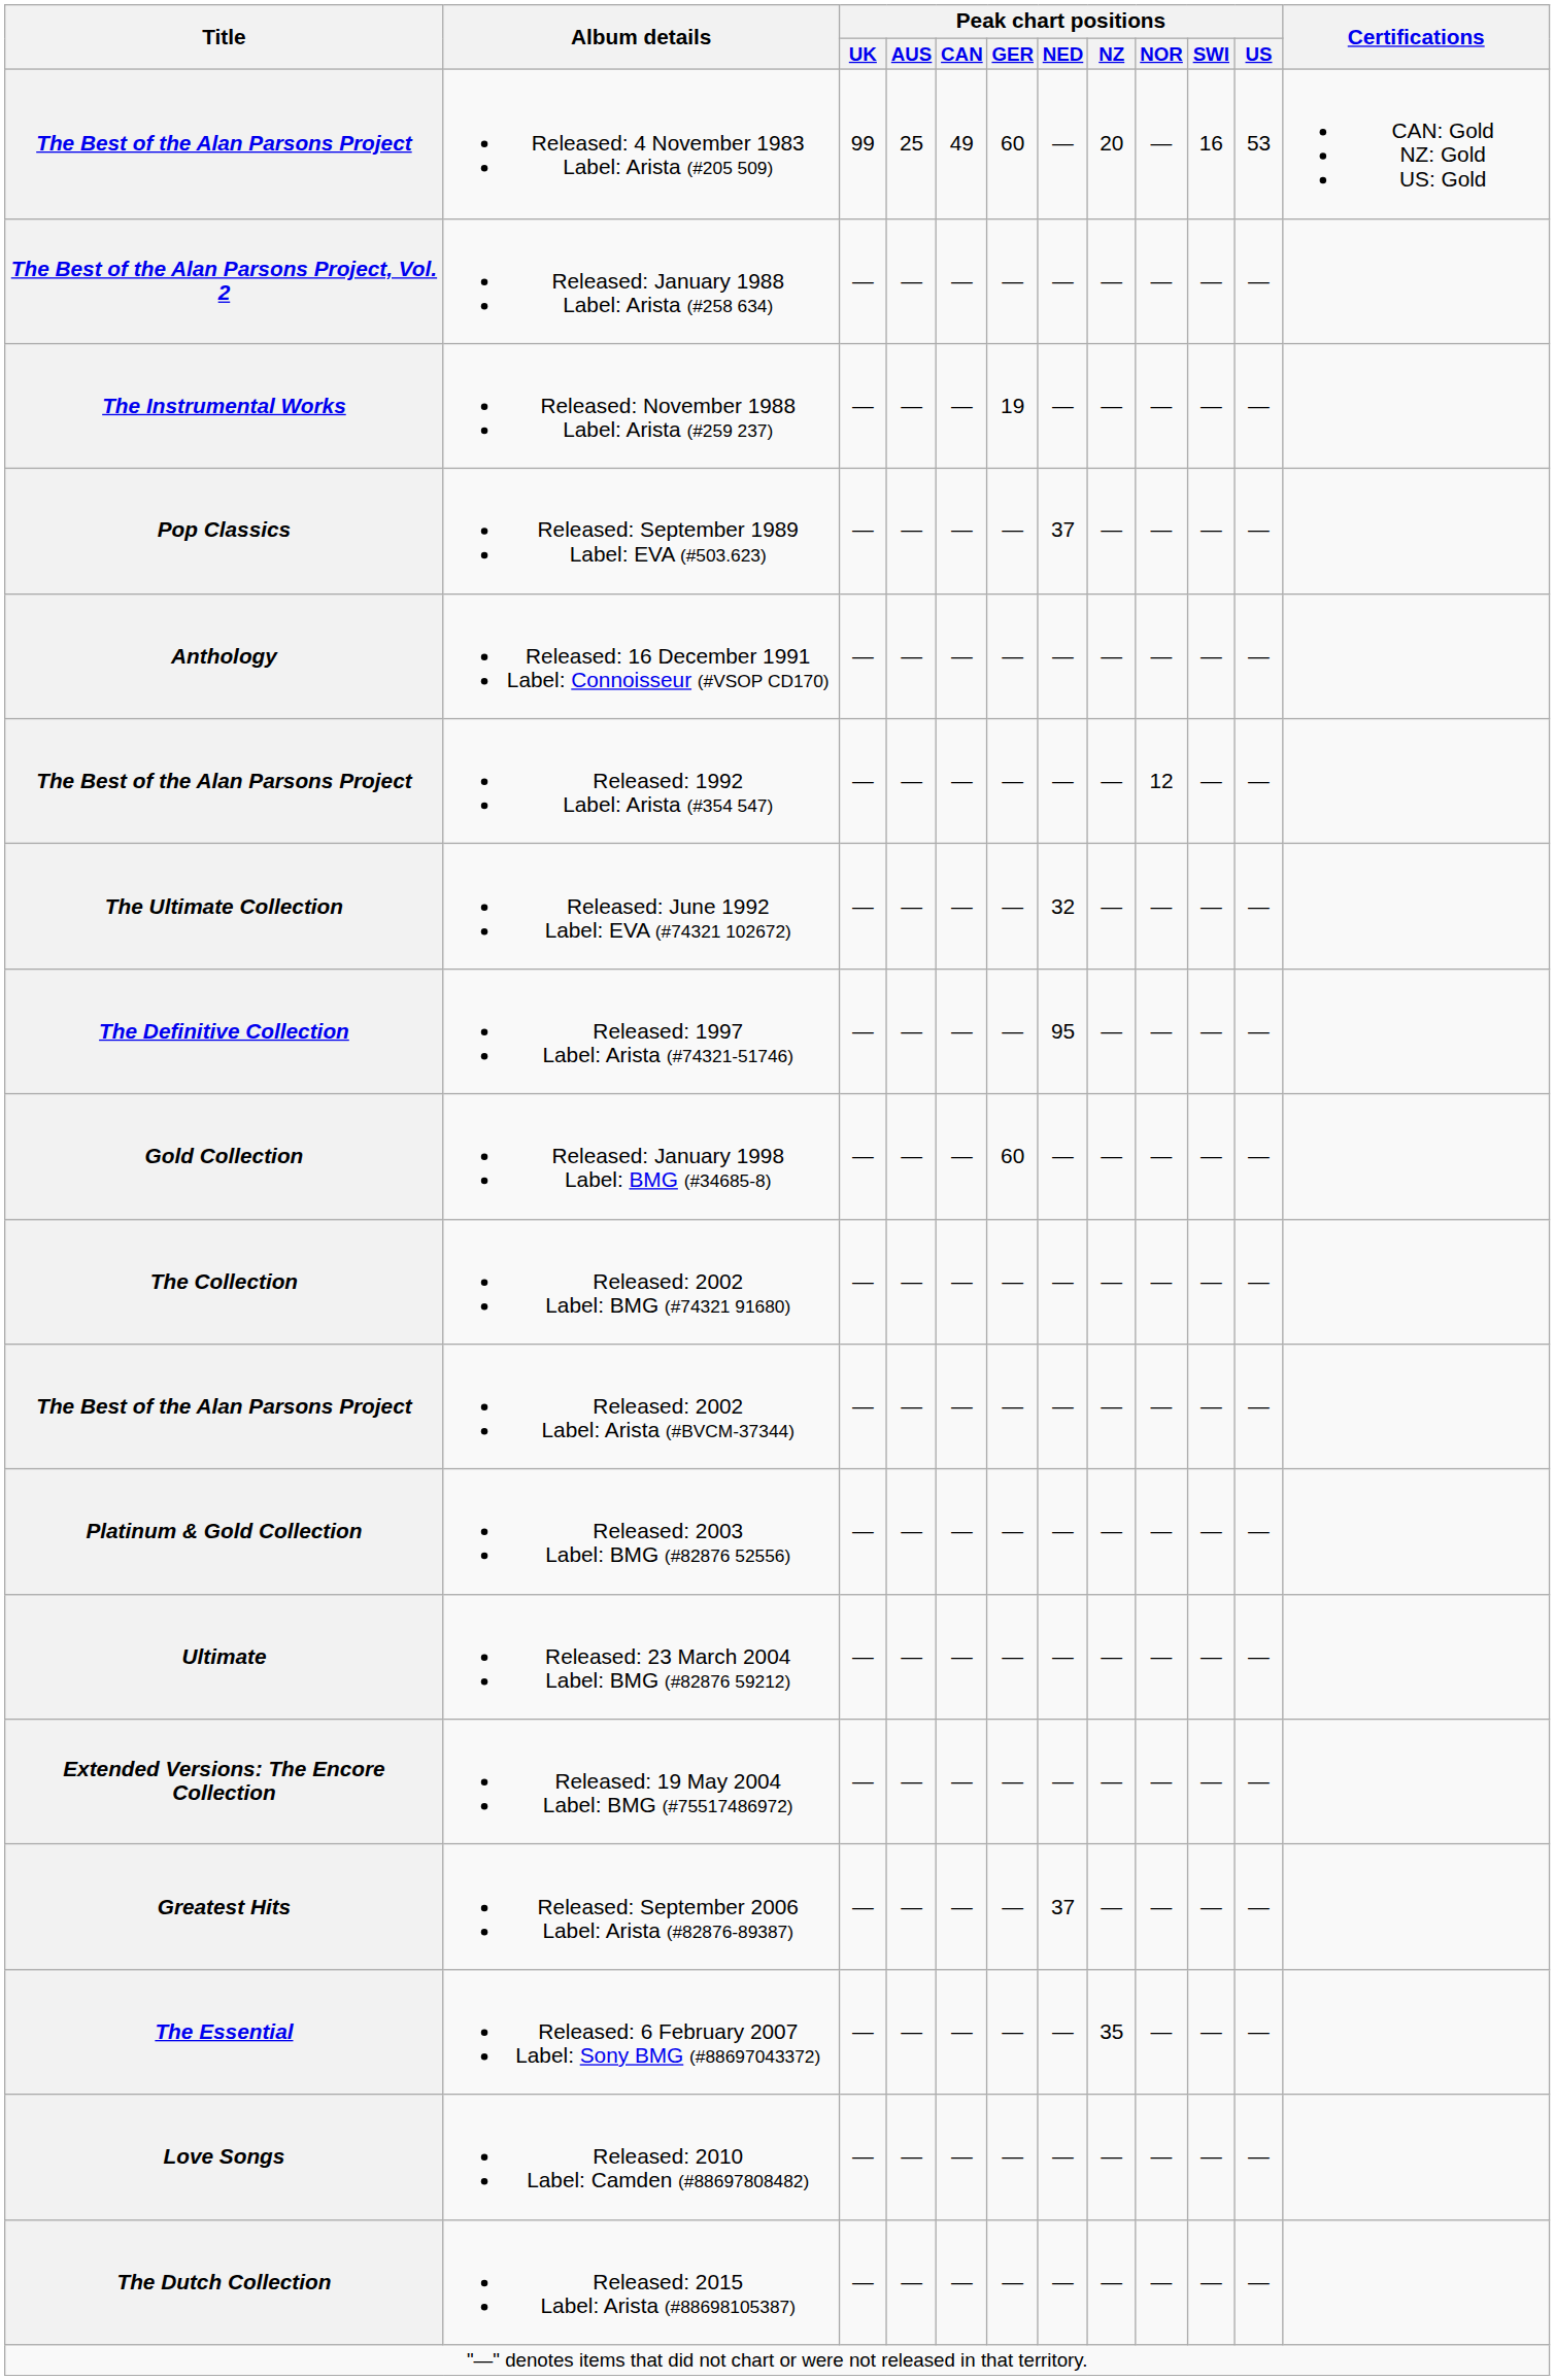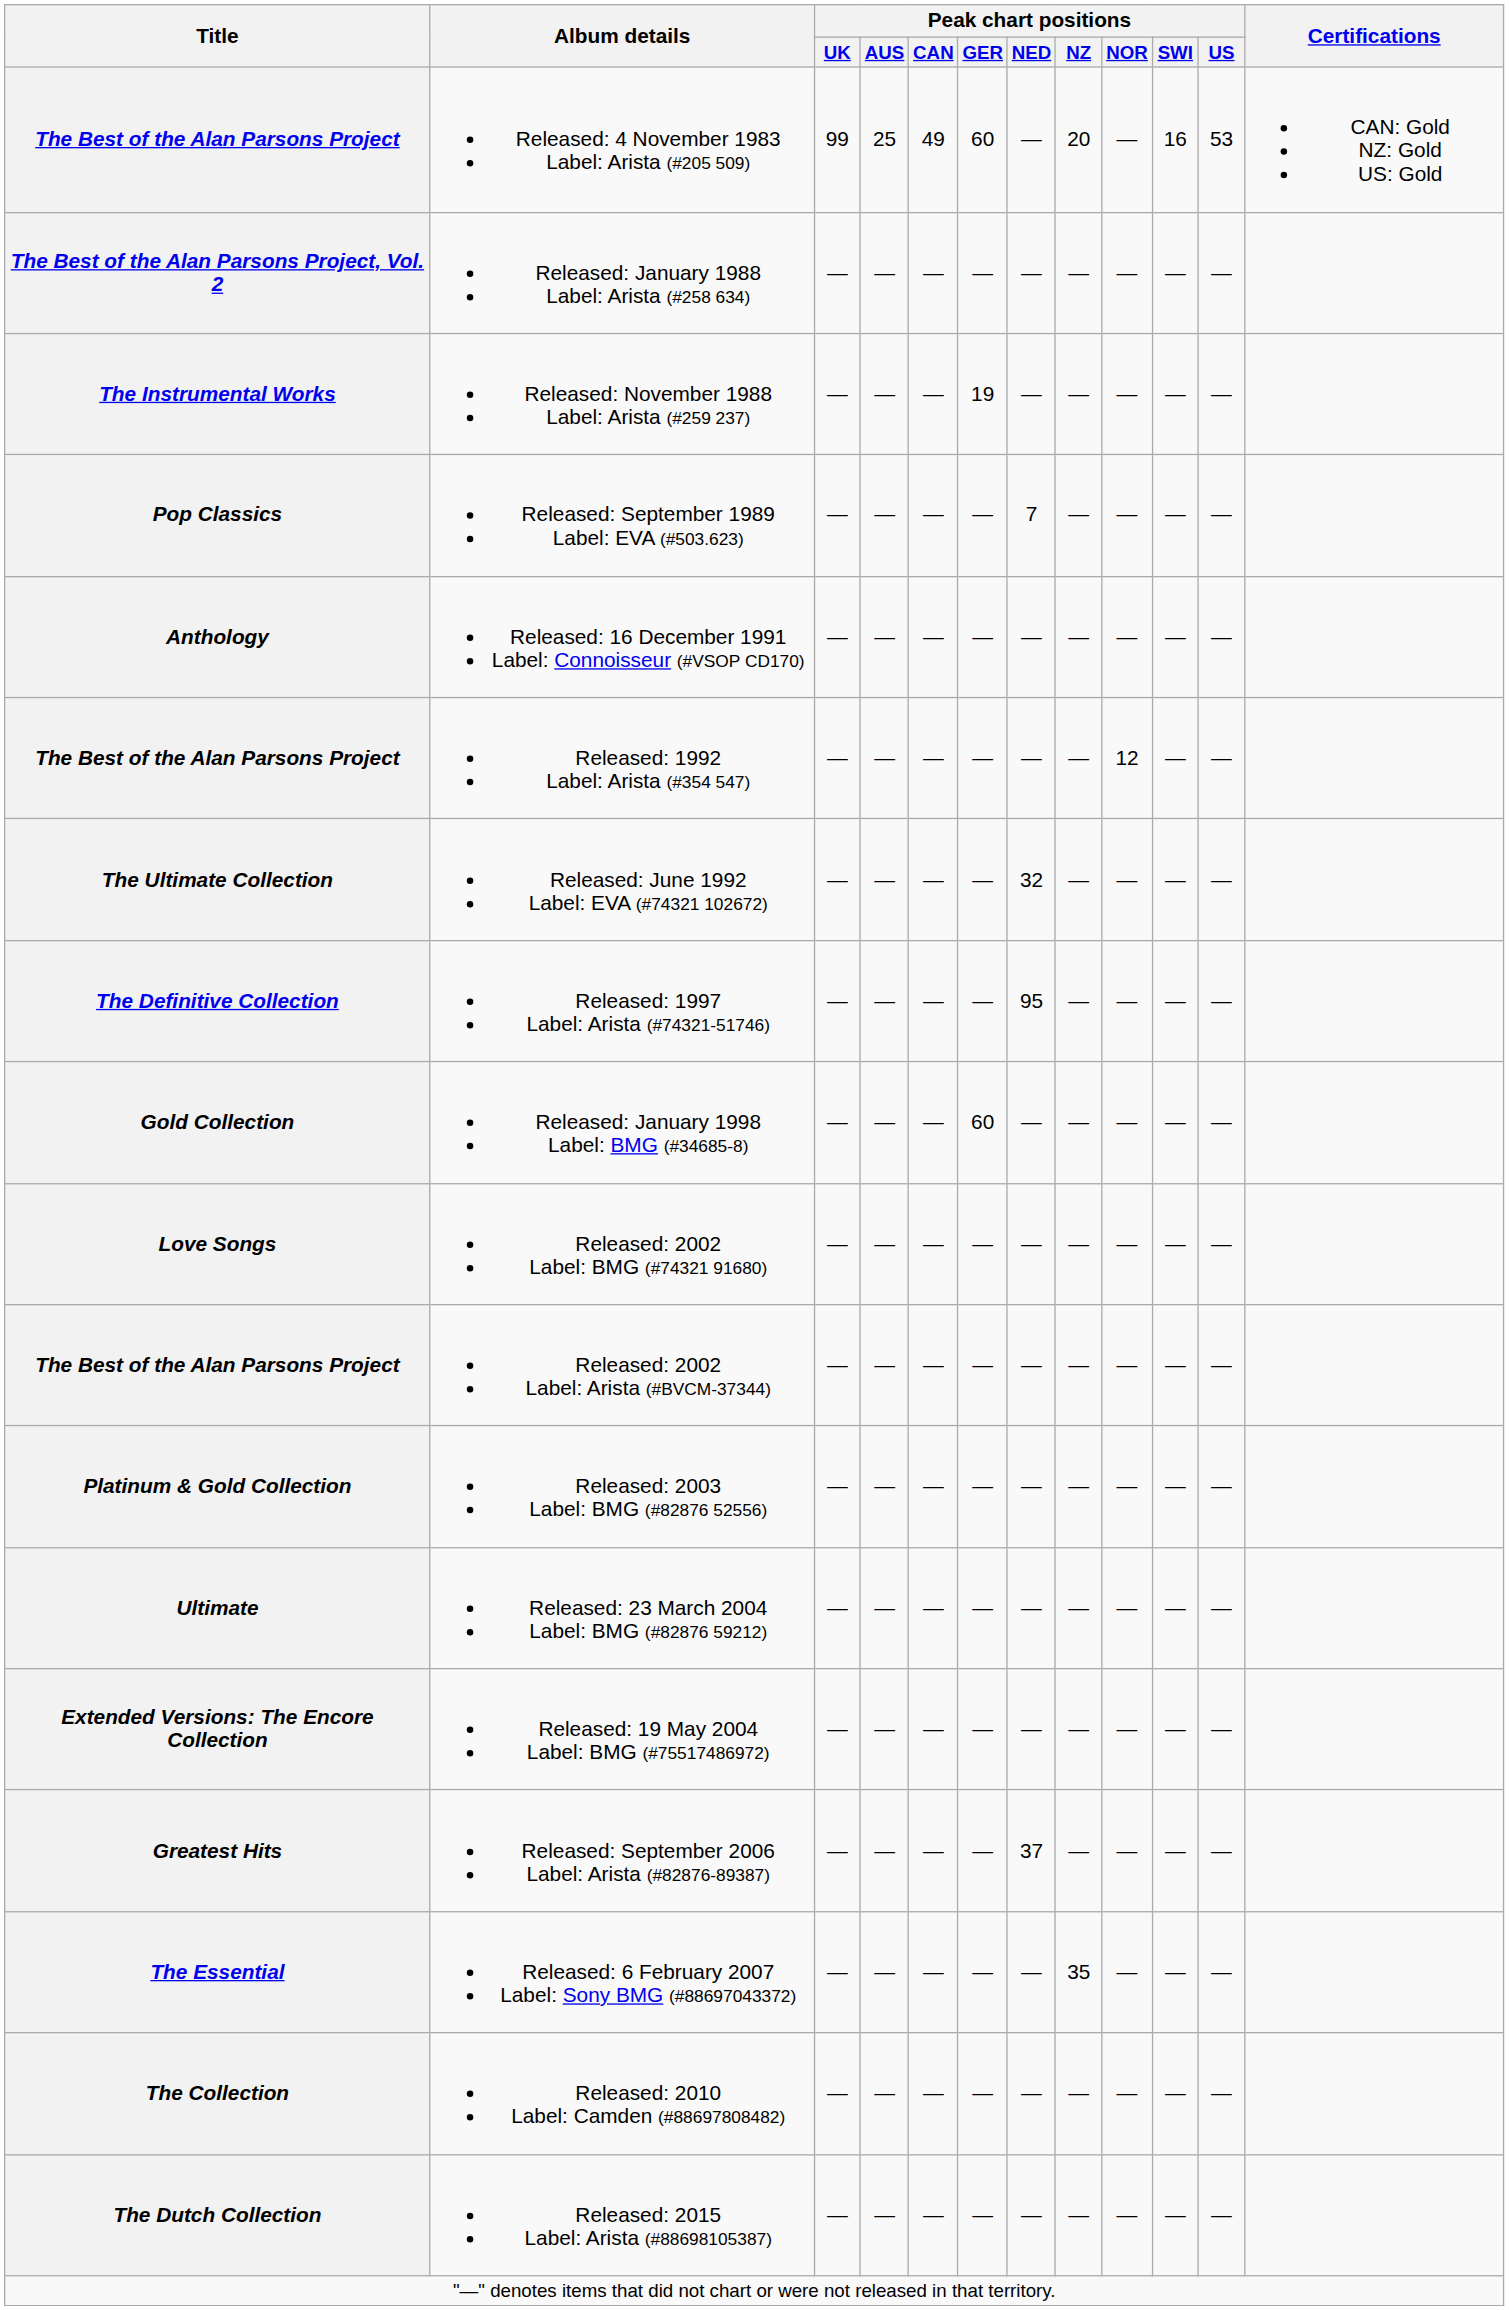Released: September 1989 Label: EVA (#503.623) | Peak chart positions / NED: 37 -> 7
Released: 2002 Label: BMG (#74321 91680) | Title: The Collection -> Love Songs
Released: 2010 Label: Camden (#88697808482) | Title: Love Songs -> The Collection
